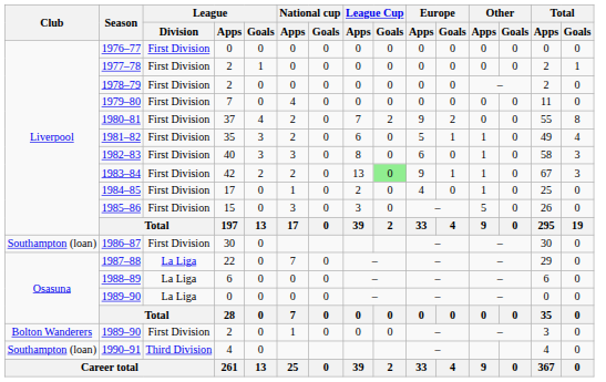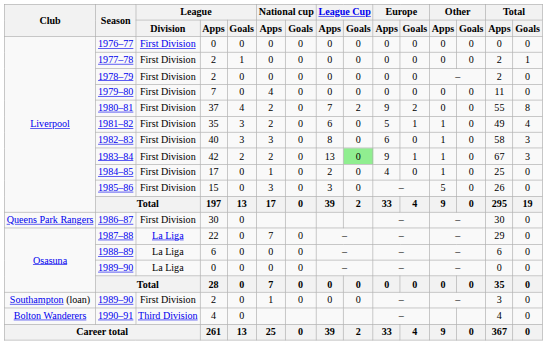1986–87 | Club: Southampton (loan) -> Queens Park Rangers
1989–90 / 2 | Club: Bolton Wanderers -> Southampton (loan)
1990–91 | Club: Southampton (loan) -> Bolton Wanderers
